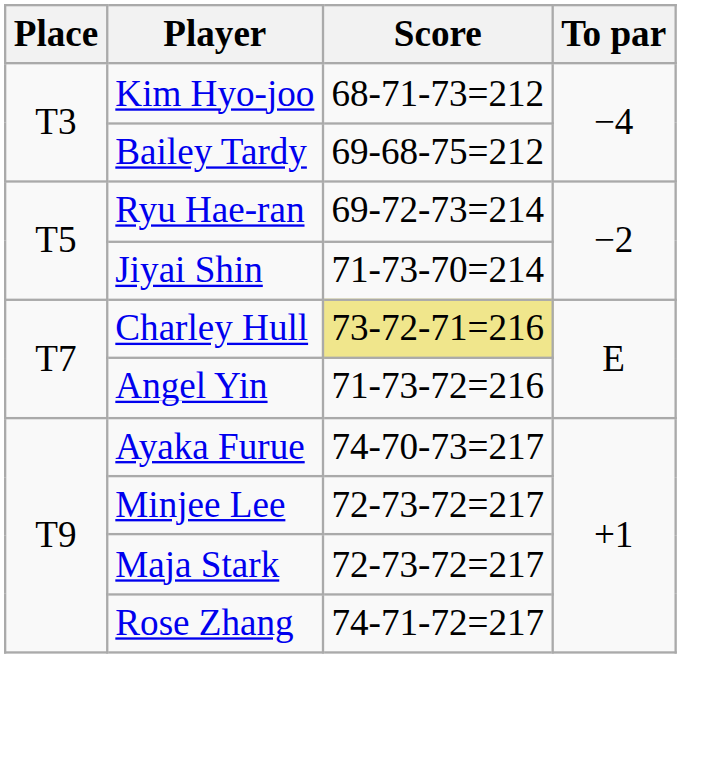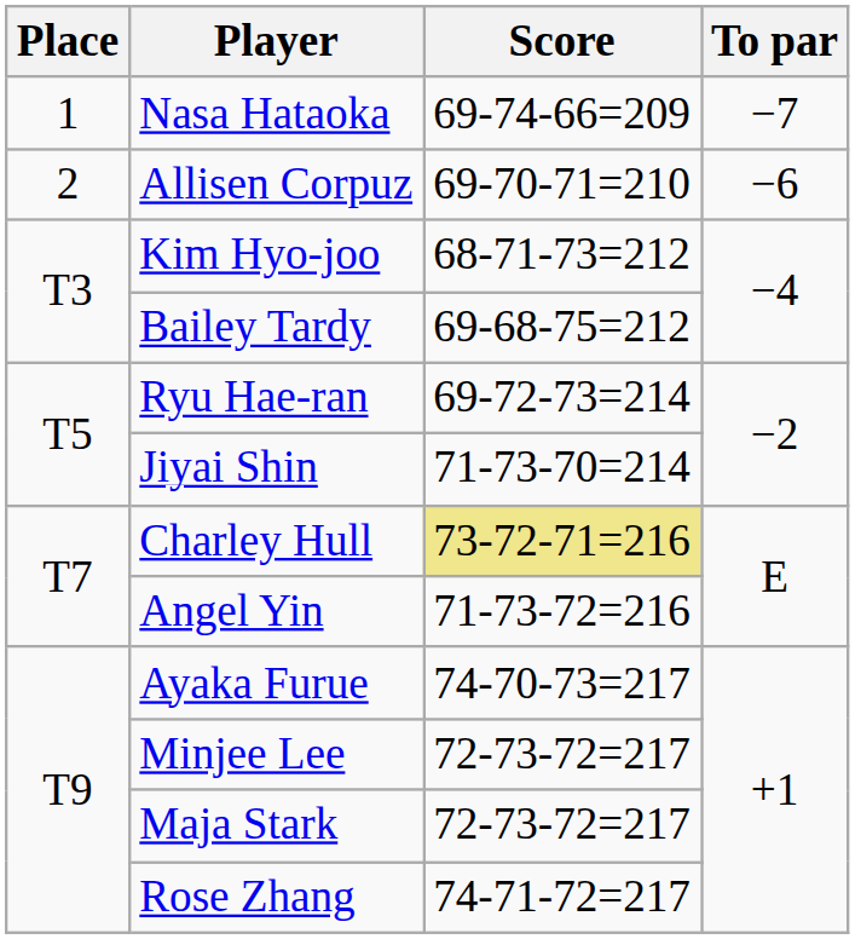+ row: 1 | Nasa Hataoka | 69-74-66=209 | −7
+ row: 2 | Allisen Corpuz | 69-70-71=210 | −6
